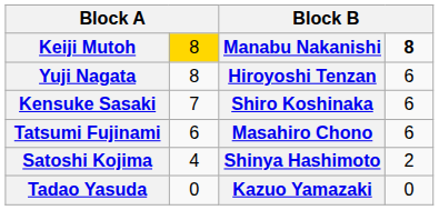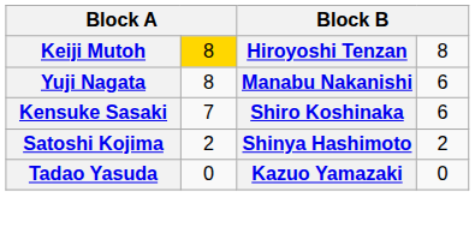Keiji Mutoh | column 3: Manabu Nakanishi -> Hiroyoshi Tenzan
Keiji Mutoh | column 4: bold -> normal
Yuji Nagata | column 3: Hiroyoshi Tenzan -> Manabu Nakanishi
- row: Tatsumi Fujinami | 6 | Masahiro Chono | 6
Satoshi Kojima | column 2: 4 -> 2
